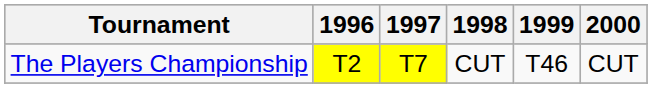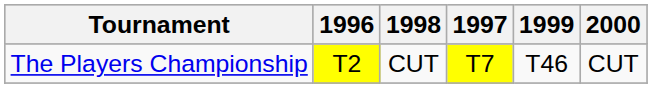columns swapped: 1997 <-> 1998
